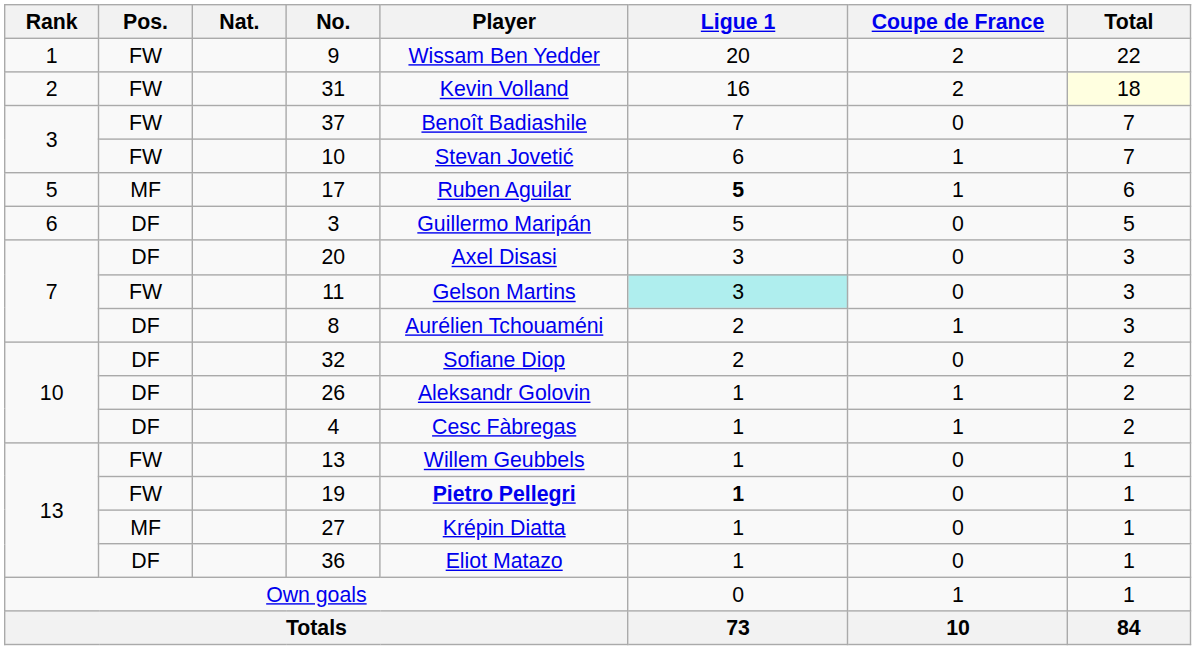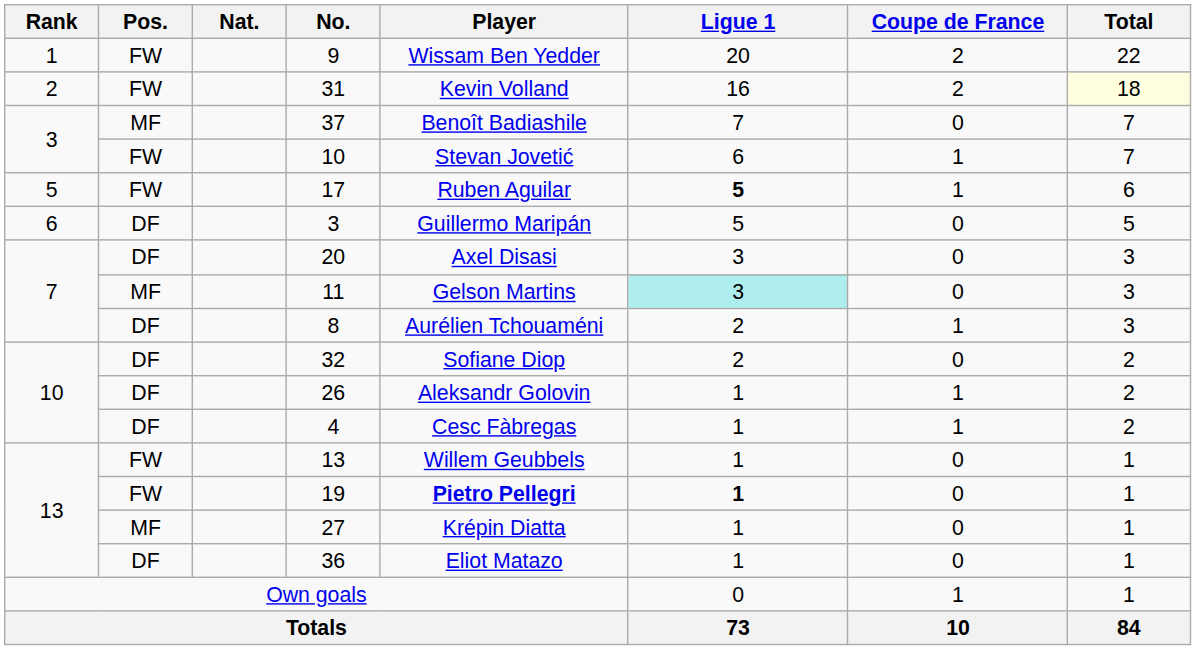37 | Pos.: FW -> MF
17 | Pos.: MF -> FW
11 | Pos.: FW -> MF
